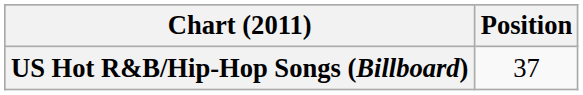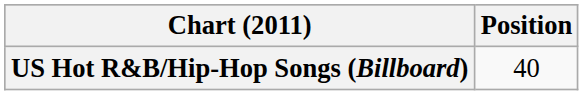US Hot R&B/Hip-Hop Songs (Billboard) | Position: 37 -> 40
